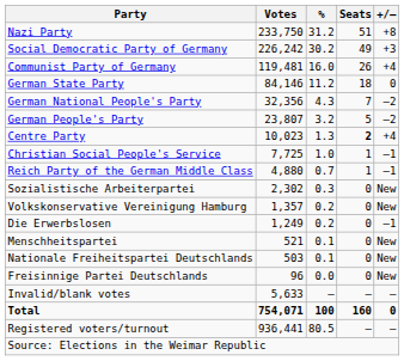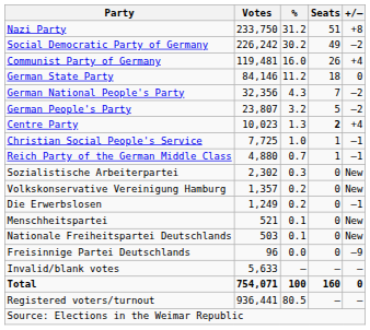Social Democratic Party of Germany | +/–: +3 -> –2
Freisinnige Partei Deutschlands | +/–: New -> –9
